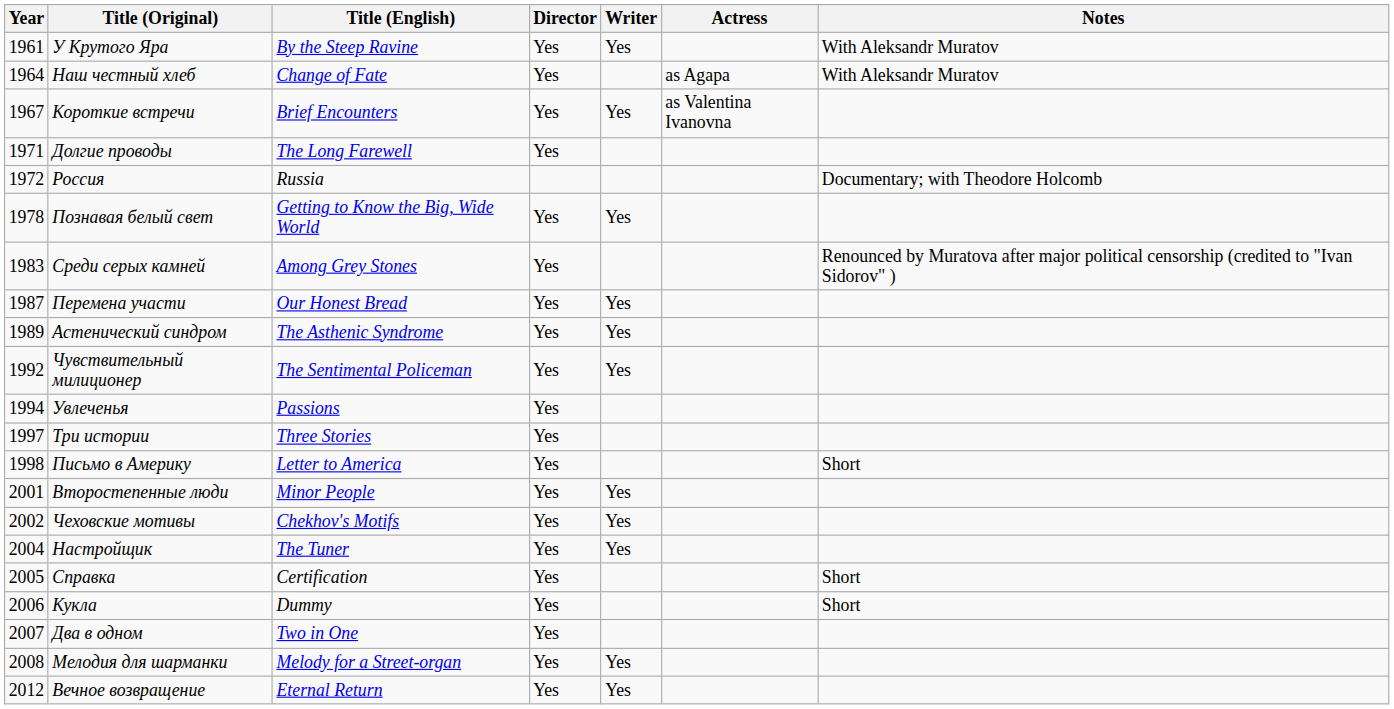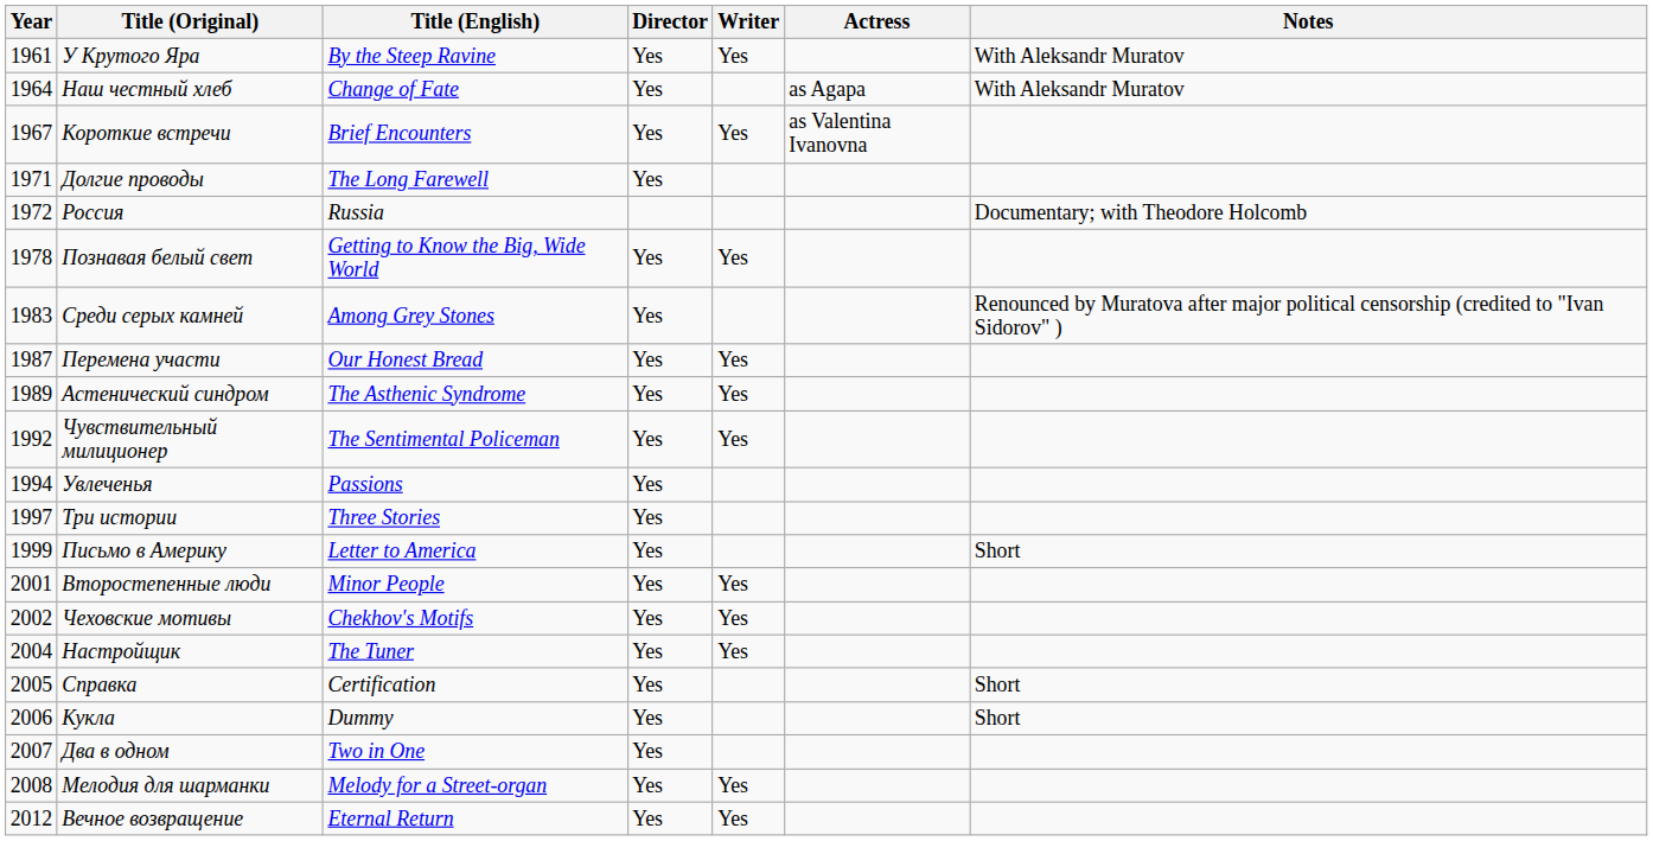Письмо в Америку | Year: 1998 -> 1999
